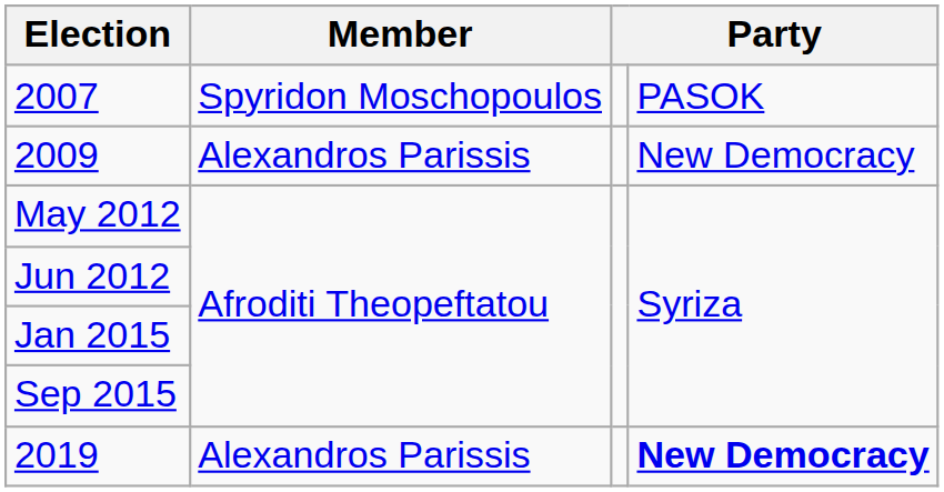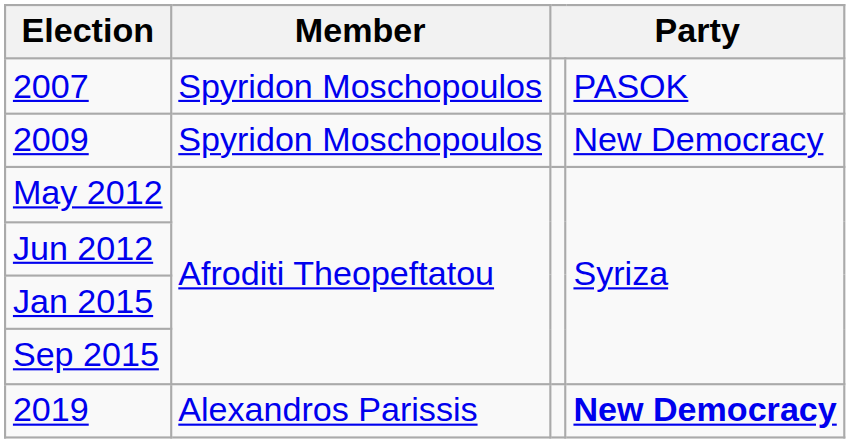2009 | Member: Alexandros Parissis -> Spyridon Moschopoulos
